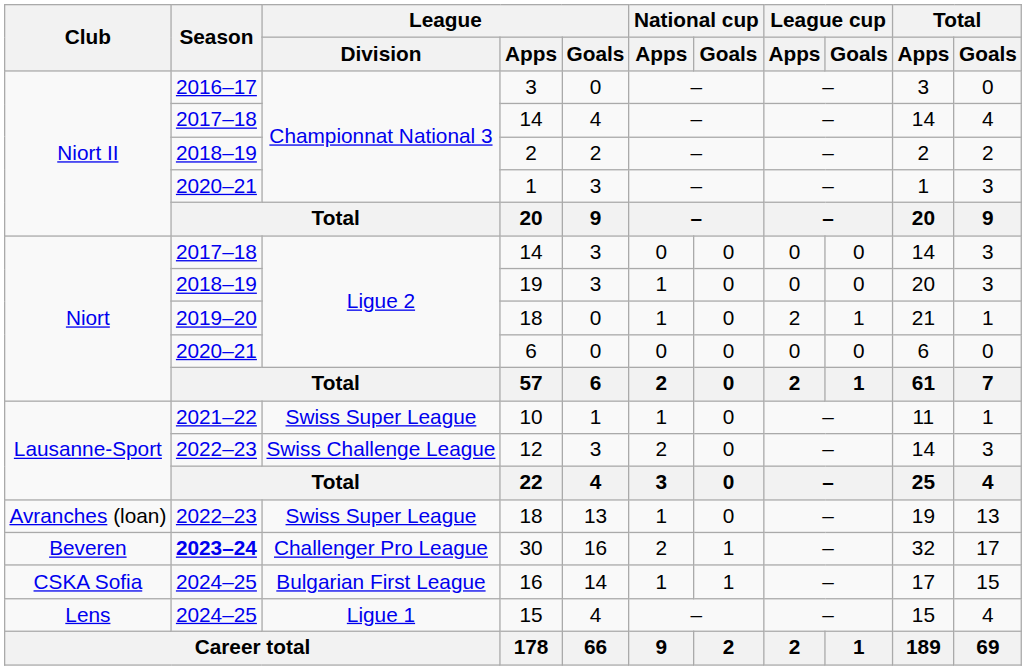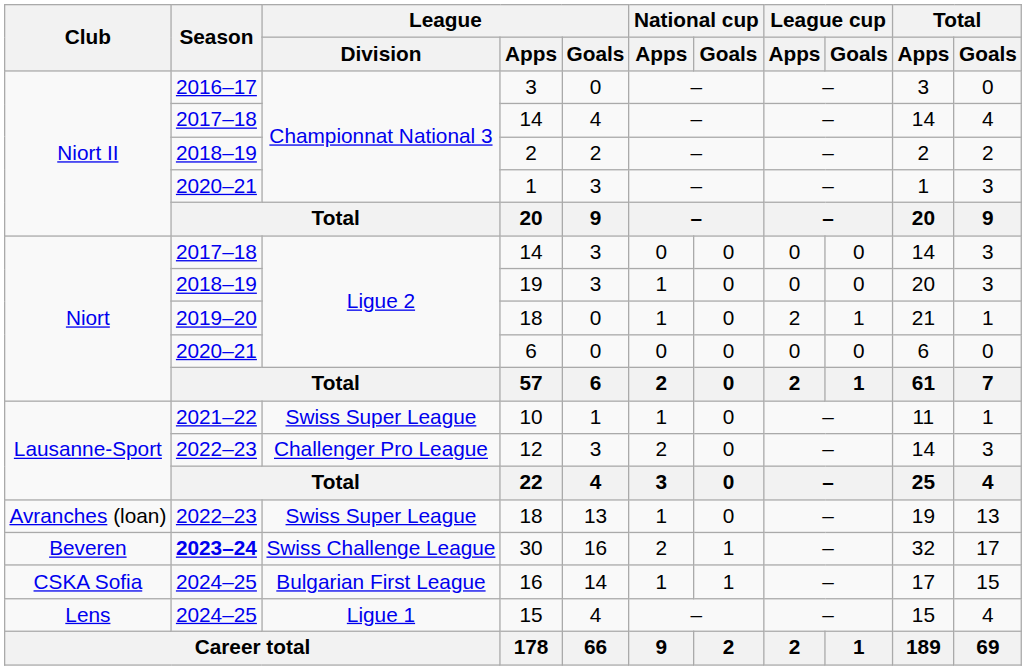12 | League / Division: Swiss Challenge League -> Challenger Pro League
30 | League / Division: Challenger Pro League -> Swiss Challenge League
